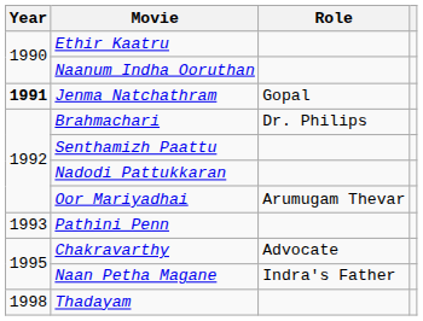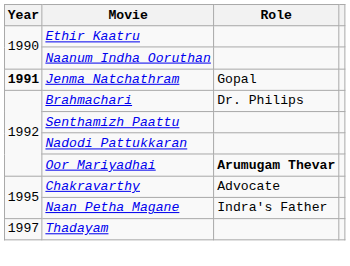Oor Mariyadhai | Role: normal -> bold
- row: 1993 | Pathini Penn
Thadayam | Year: 1998 -> 1997
